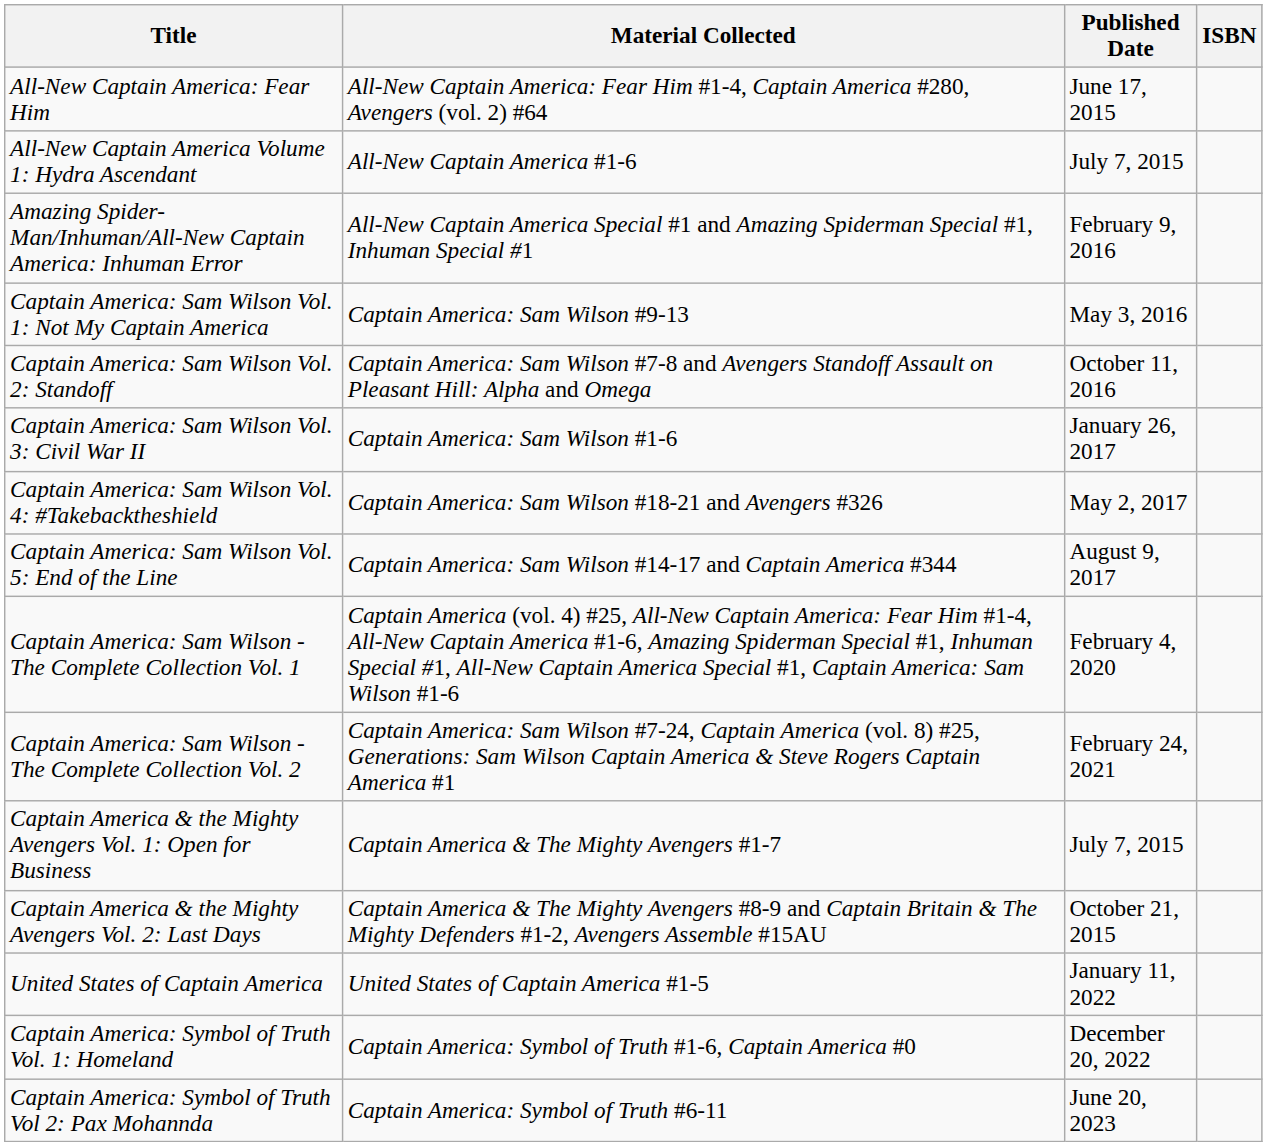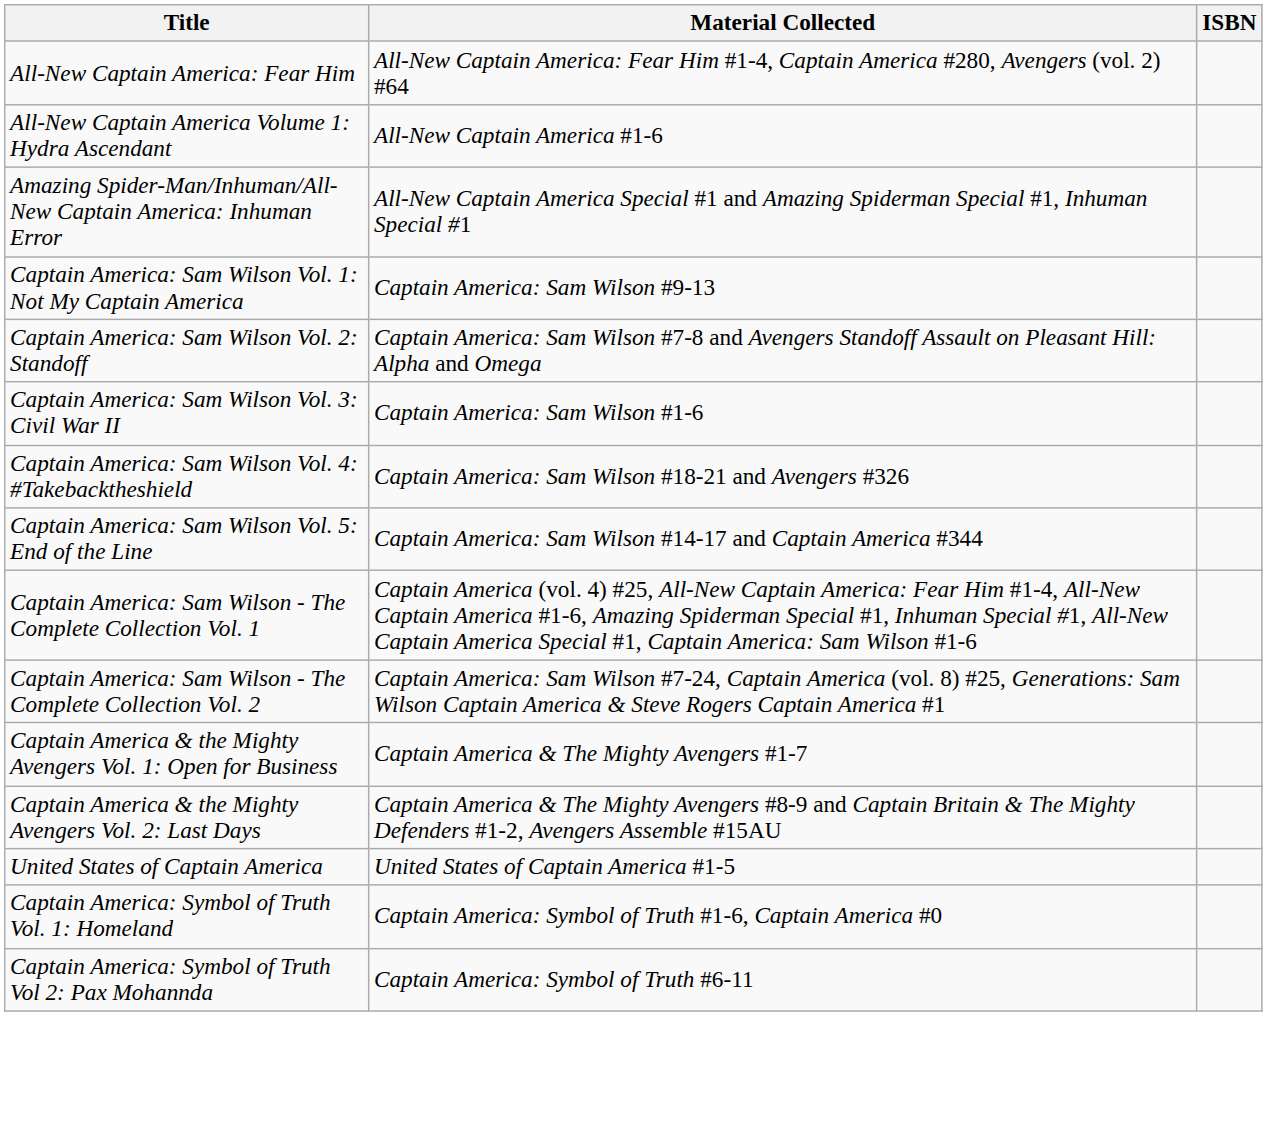- column: Published Date | June 17, 2015 | July 7, 2015 | February 9, 2016 | May 3, 2016 | October 11, 2016 | January 26, 2017 | May 2, 2017 | August 9, 2017 | February 4, 2020 | February 24, 2021 | July 7, 2015 | October 21, 2015 | January 11, 2022 | December 20, 2022 | June 20, 2023
